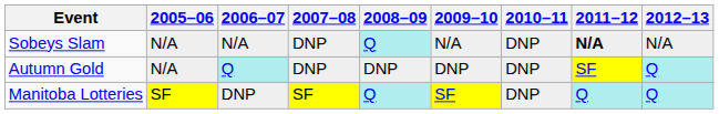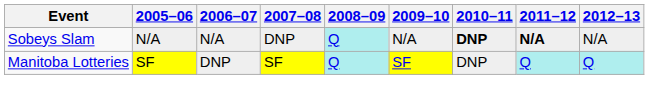Sobeys Slam | 2010–11: normal -> bold
- row: Autumn Gold | N/A | Q | DNP | DNP | DNP | DNP | SF | Q
